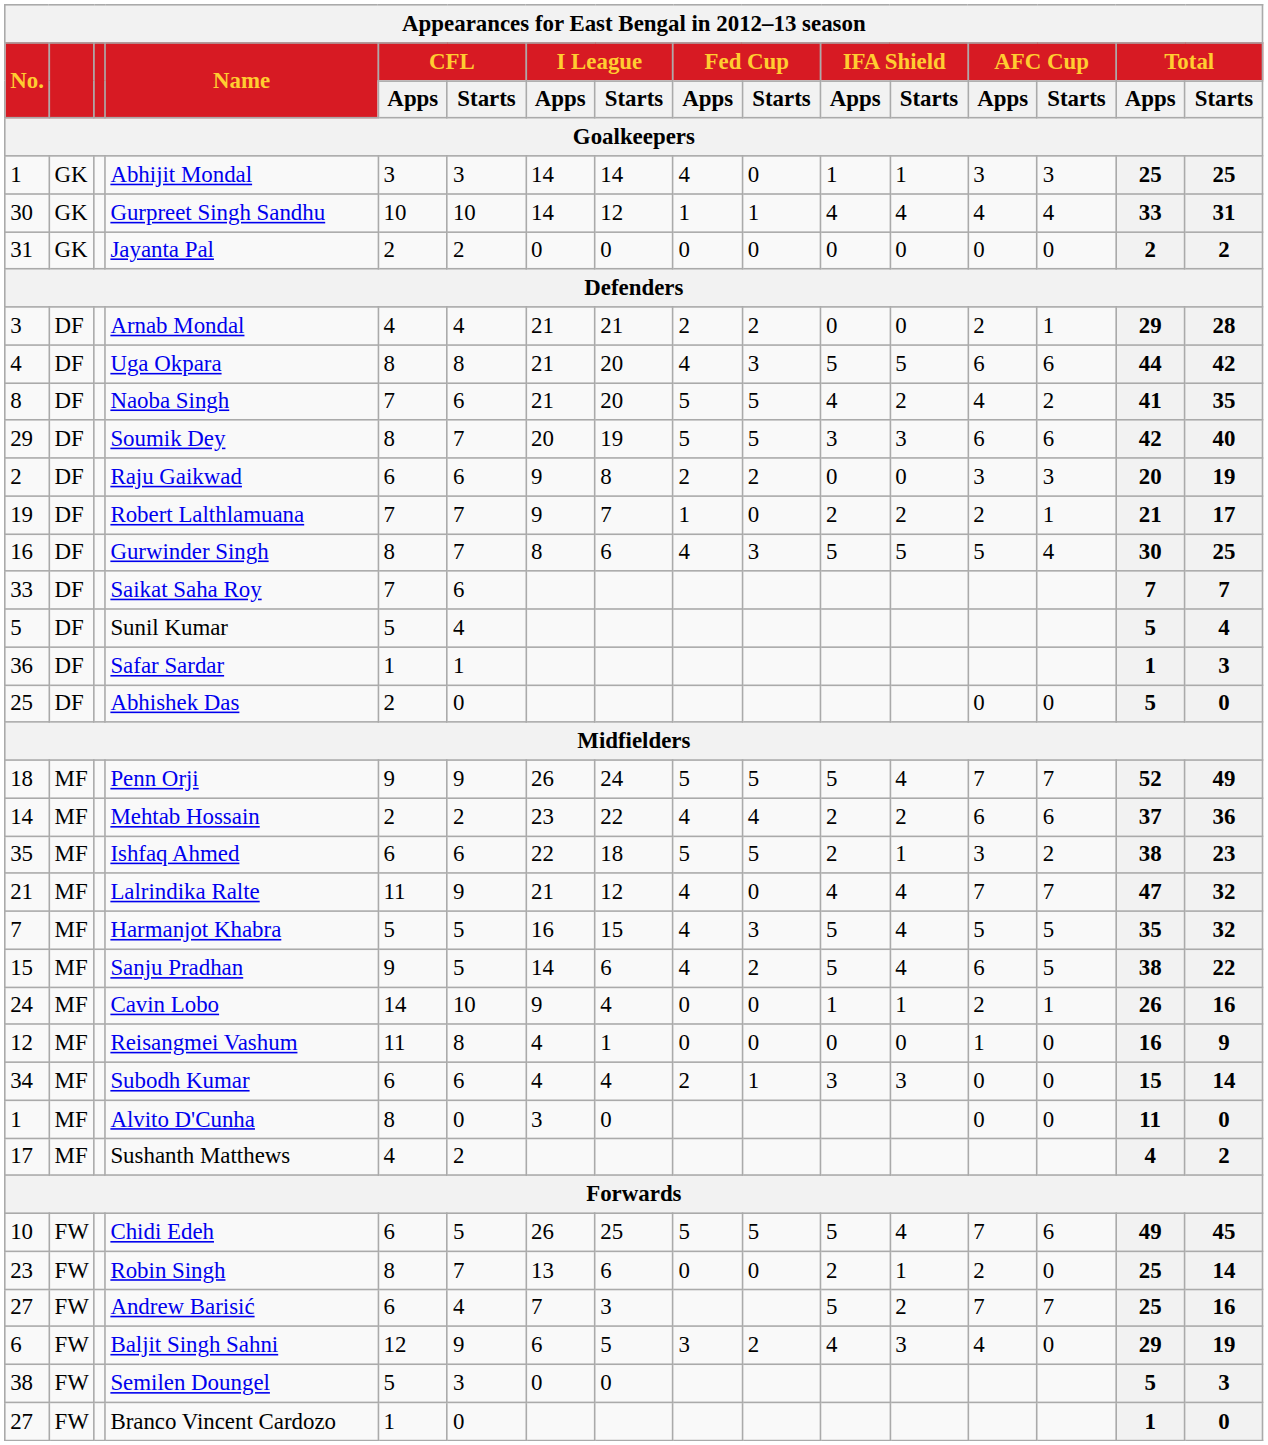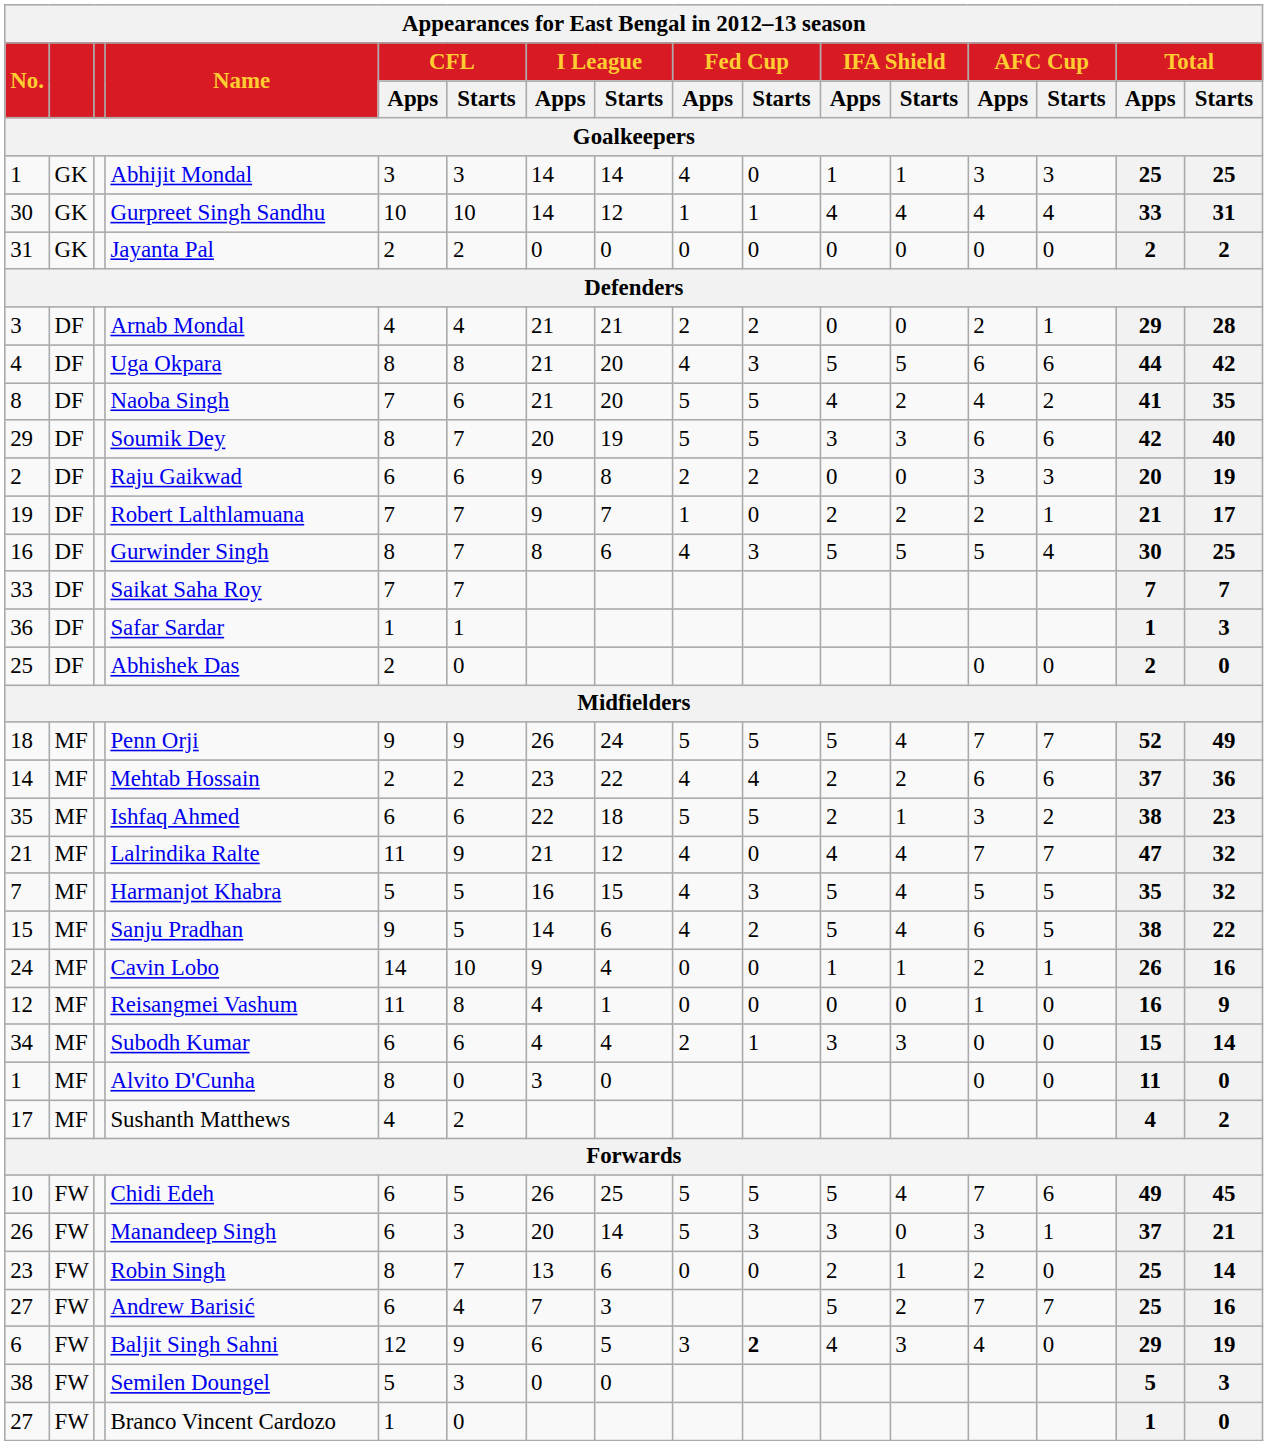Saikat Saha Roy | CFL / Starts: 6 -> 7
- row: 5 | DF | Sunil Kumar | 5 | 4 | 5 | 4
Abhishek Das | Total / Apps: 5 -> 2
+ row: 26 | FW | Manandeep Singh | 6 | 3 | 20 | 14 | 5 | 3 | 3 | 0 | 3 | 1 | 37 | 21
Baljit Singh Sahni | Fed Cup / Starts: normal -> bold
